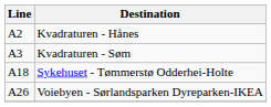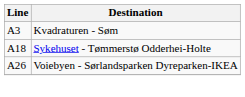- row: A2 | Kvadraturen - Hånes
